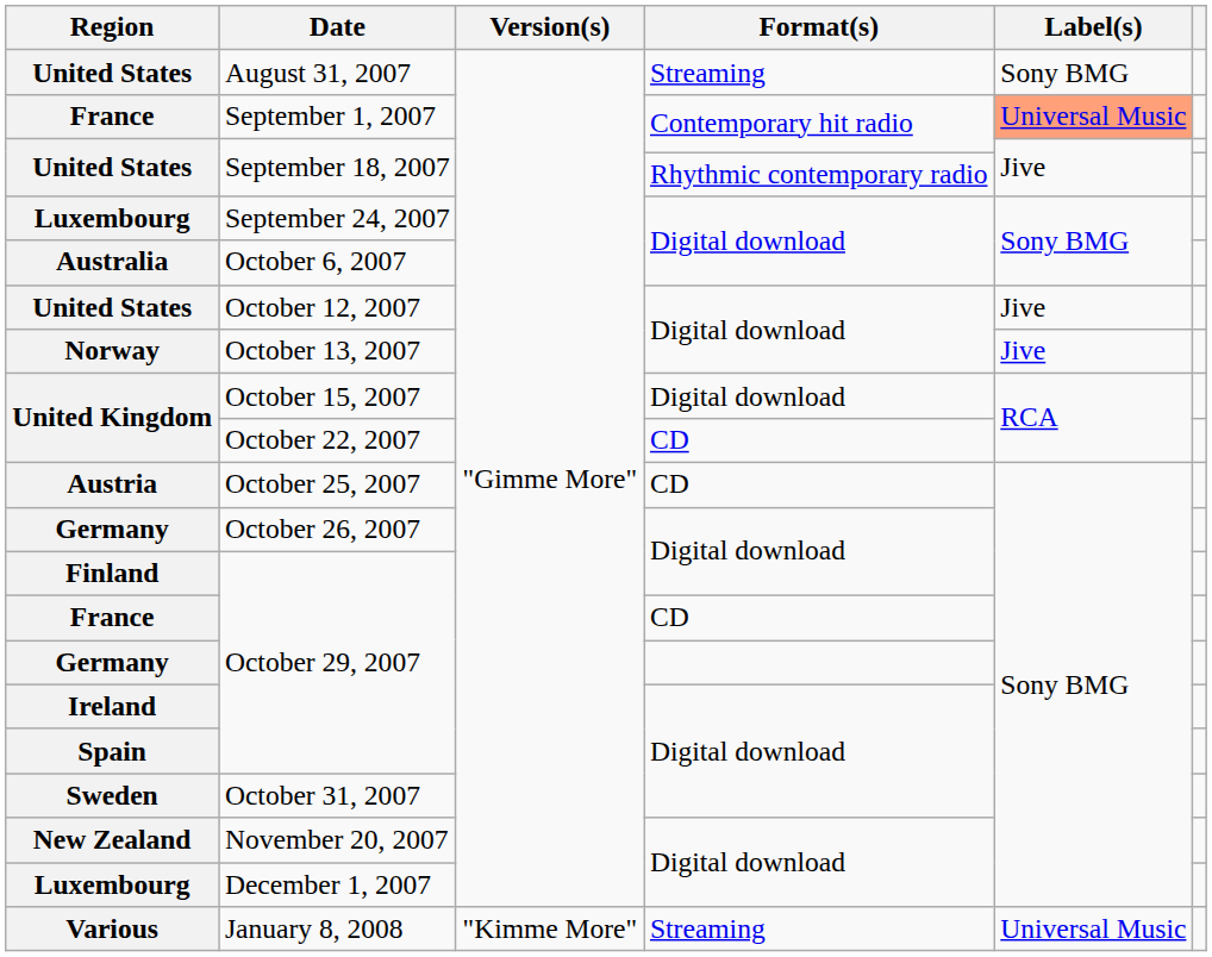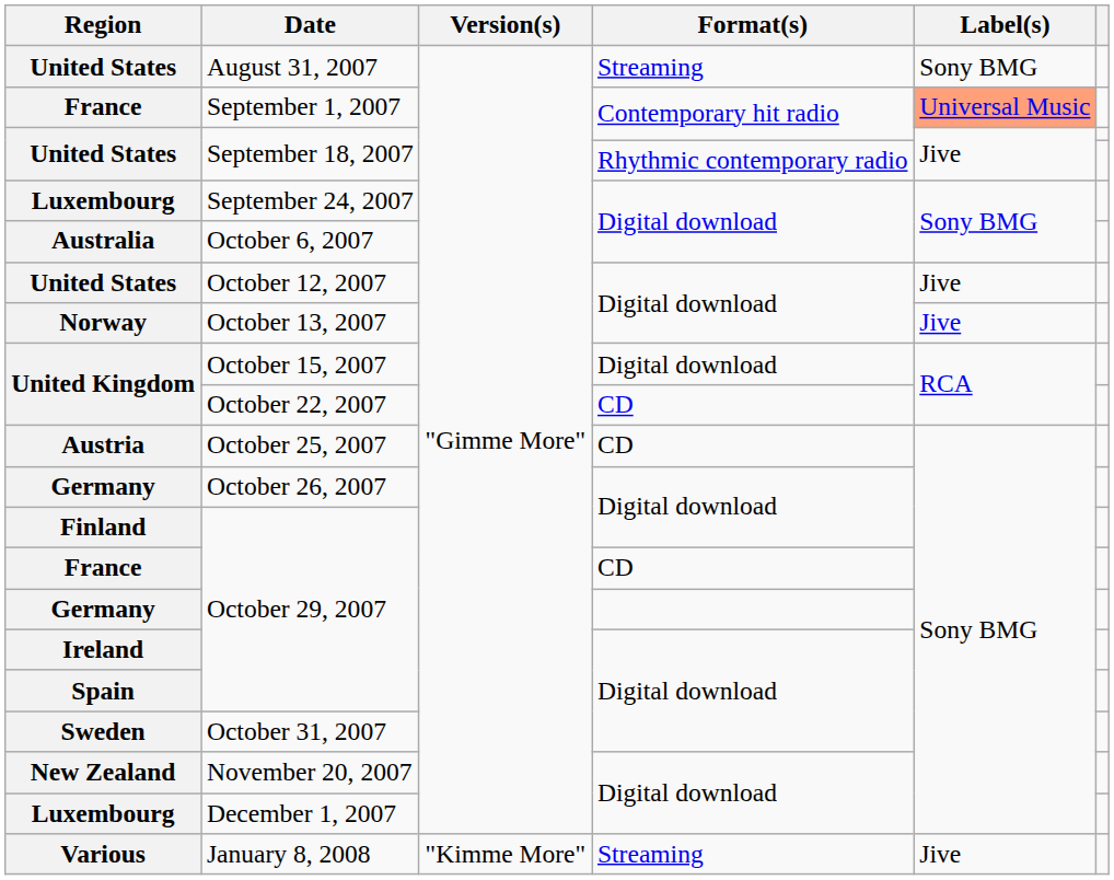January 8, 2008 | Label(s): Universal Music -> Jive
